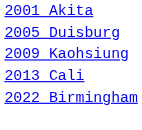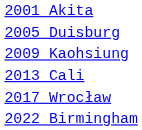+ row: 2017 Wrocław
